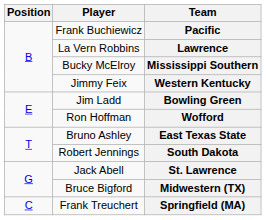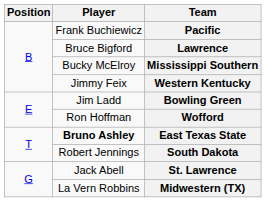Lawrence | Player: La Vern Robbins -> Bruce Bigford
East Texas State | Player: normal -> bold
Midwestern (TX) | Player: Bruce Bigford -> La Vern Robbins
- row: C | Frank Treuchert | Springfield (MA)
